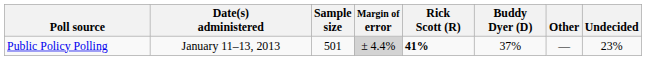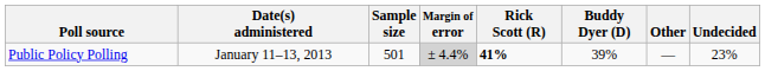Public Policy Polling | Buddy Dyer (D): 37% -> 39%
